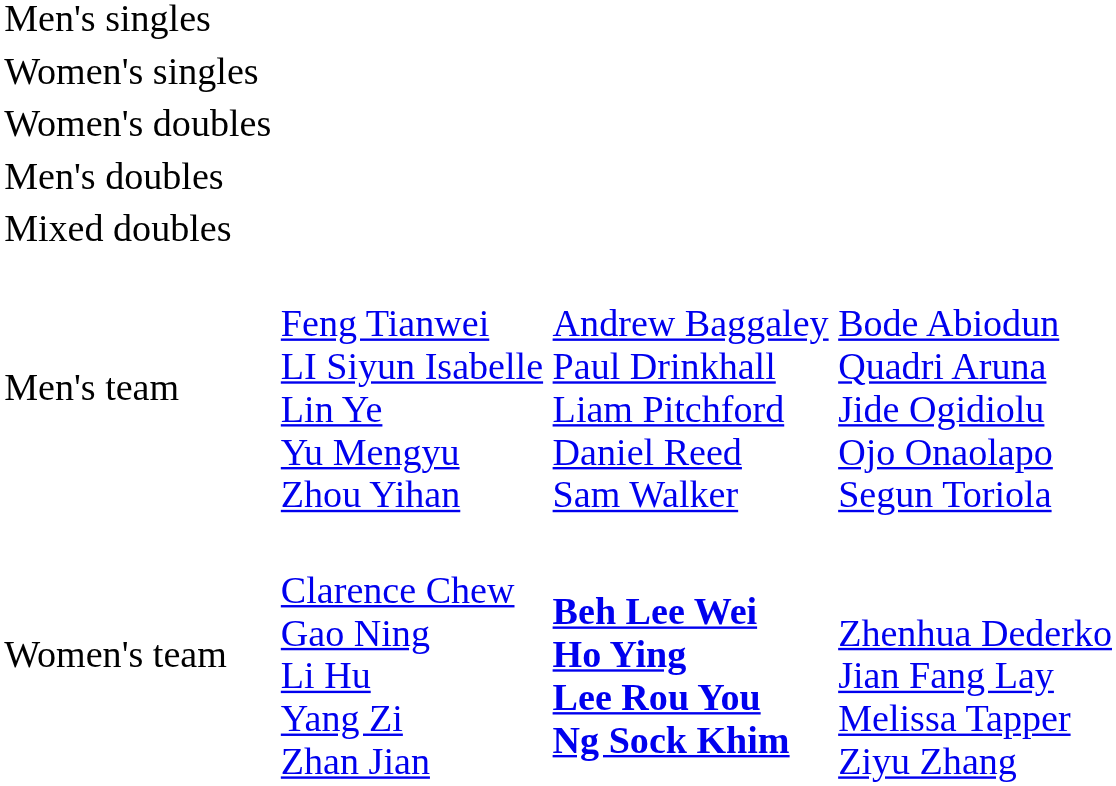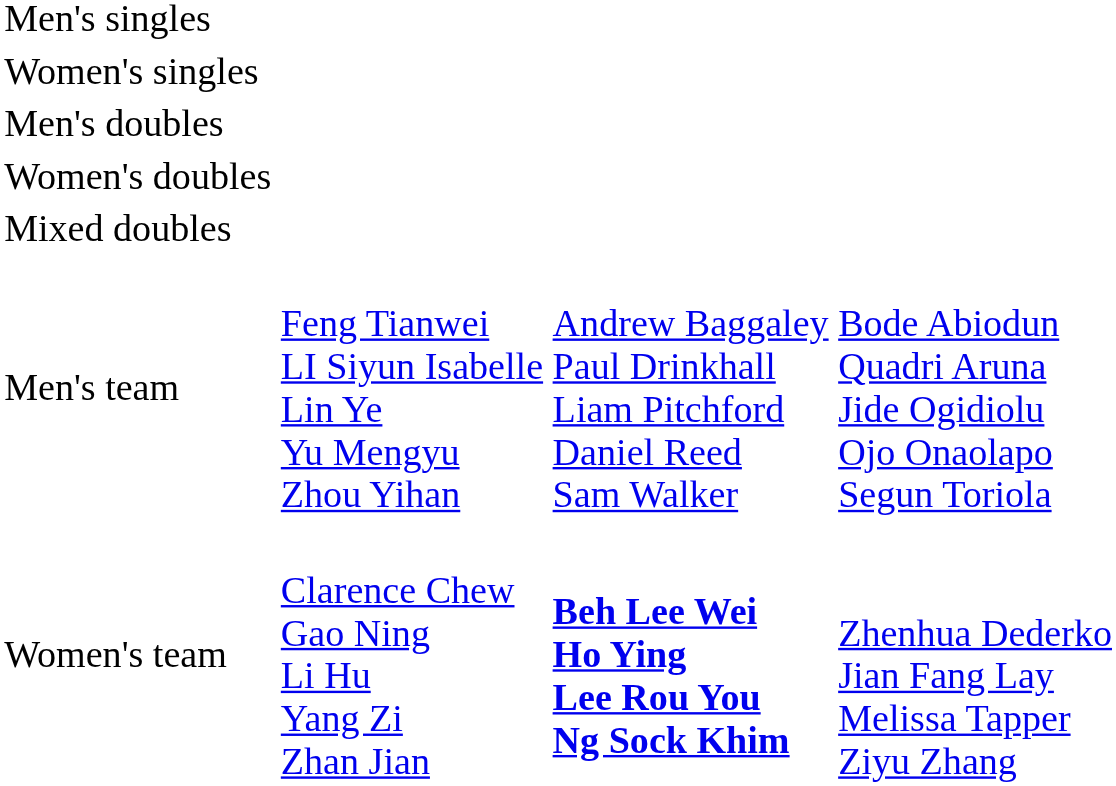rows swapped: Men's doubles <-> Women's doubles
